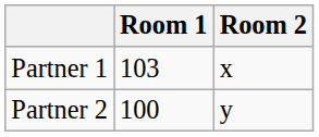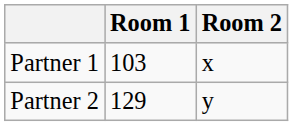Partner 2 | Room 1: 100 -> 129
